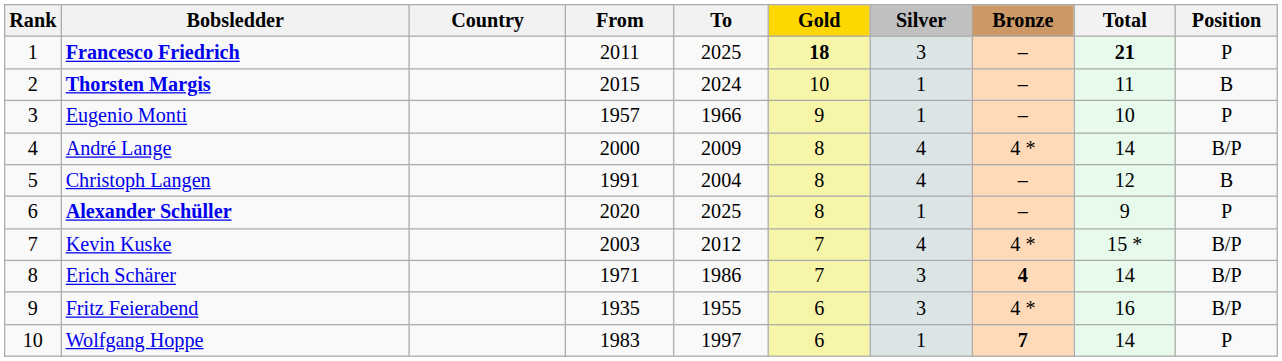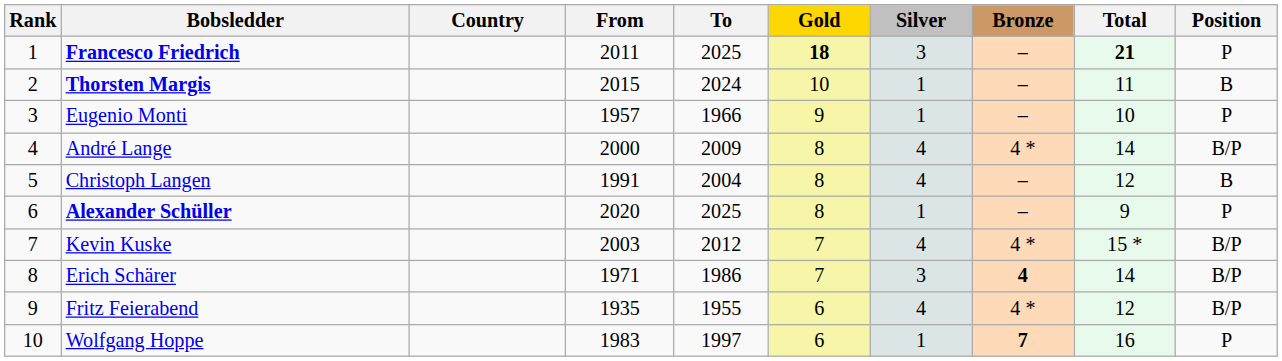Fritz Feierabend | Silver: 3 -> 4
Fritz Feierabend | Total: 16 -> 12
Wolfgang Hoppe | Total: 14 -> 16
